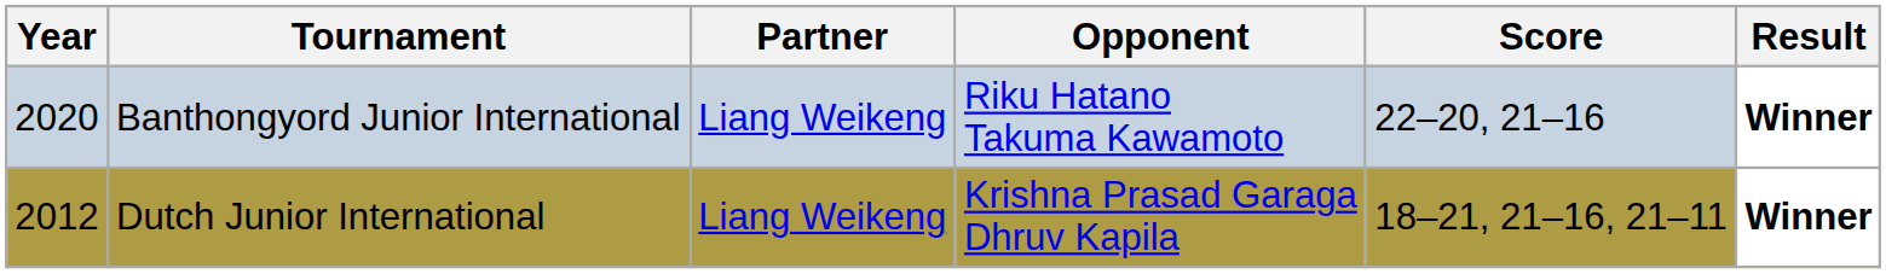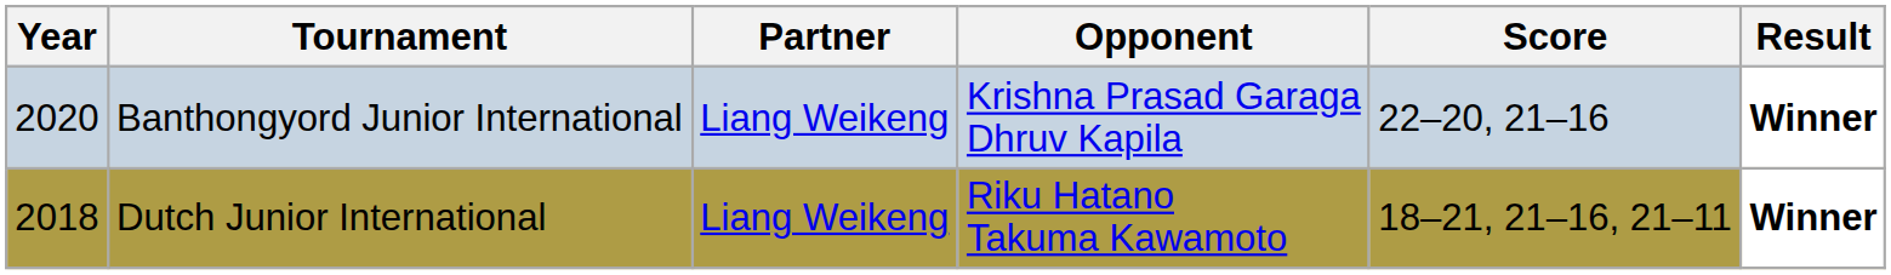Banthongyord Junior International | Opponent: Riku Hatano Takuma Kawamoto -> Krishna Prasad Garaga Dhruv Kapila
Dutch Junior International | Year: 2012 -> 2018
Dutch Junior International | Opponent: Krishna Prasad Garaga Dhruv Kapila -> Riku Hatano Takuma Kawamoto
